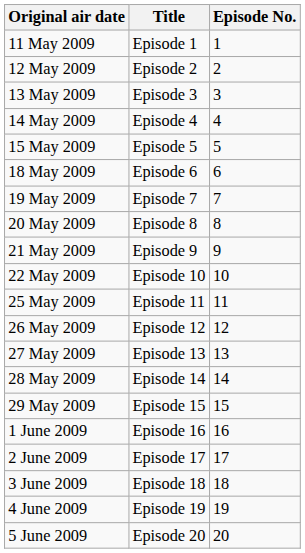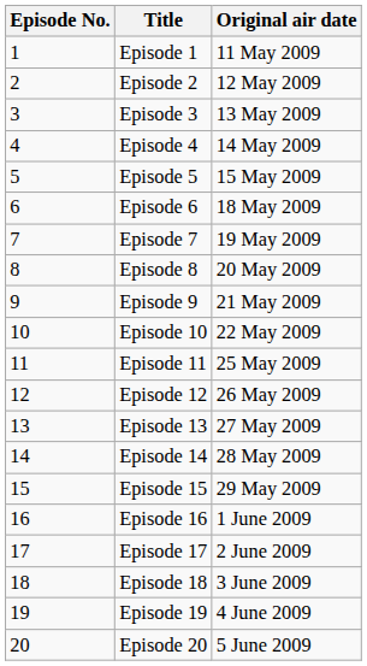columns swapped: Episode No. <-> Original air date
